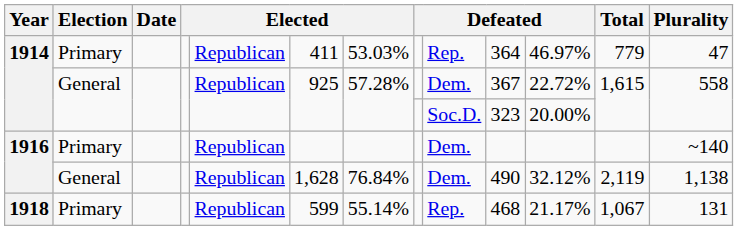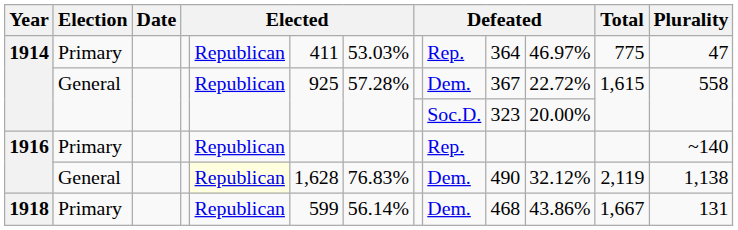1914 / Primary | Total: 779 -> 775
1916 / Primary | column 9: Dem. -> Rep.
1916 / General | column 5: no background -> lightyellow background
1916 / General | column 7: 76.84% -> 76.83%
1918 | column 7: 55.14% -> 56.14%
1918 | column 9: Rep. -> Dem.
1918 | column 11: 21.17% -> 43.86%
1918 | Total: 1,067 -> 1,667
